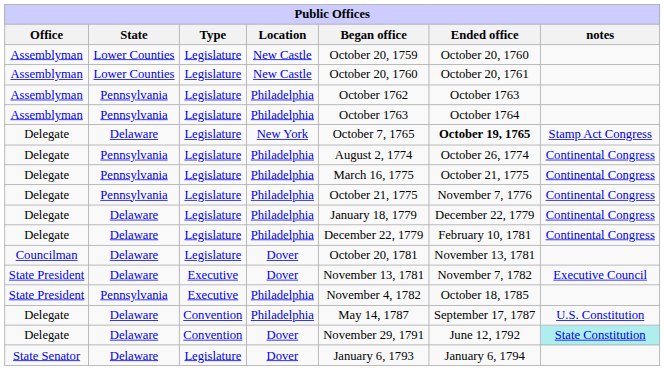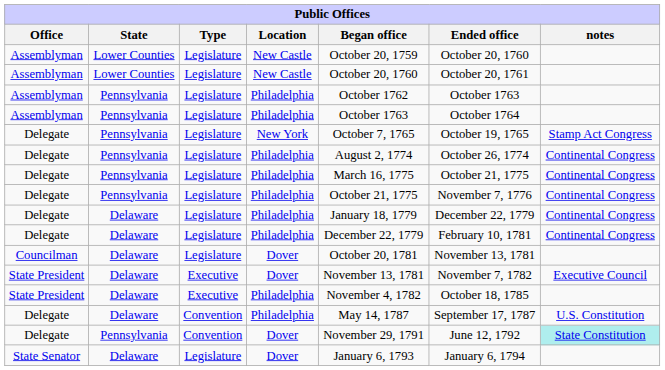Delegate / New York | State: Delaware -> Pennsylvania
Delegate / New York | Ended office: bold -> normal
State President / Philadelphia | State: Pennsylvania -> Delaware
Delegate / Dover | State: Delaware -> Pennsylvania
